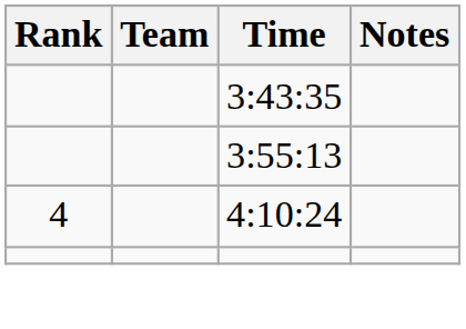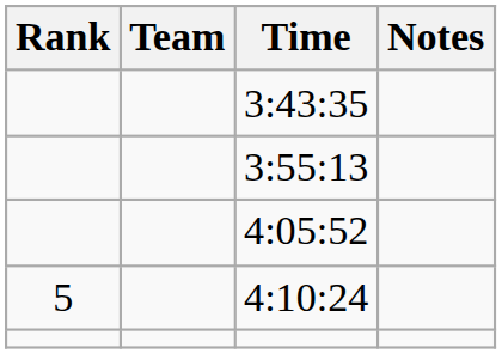+ row: 4:05:52
4:10:24 | Rank: 4 -> 5
